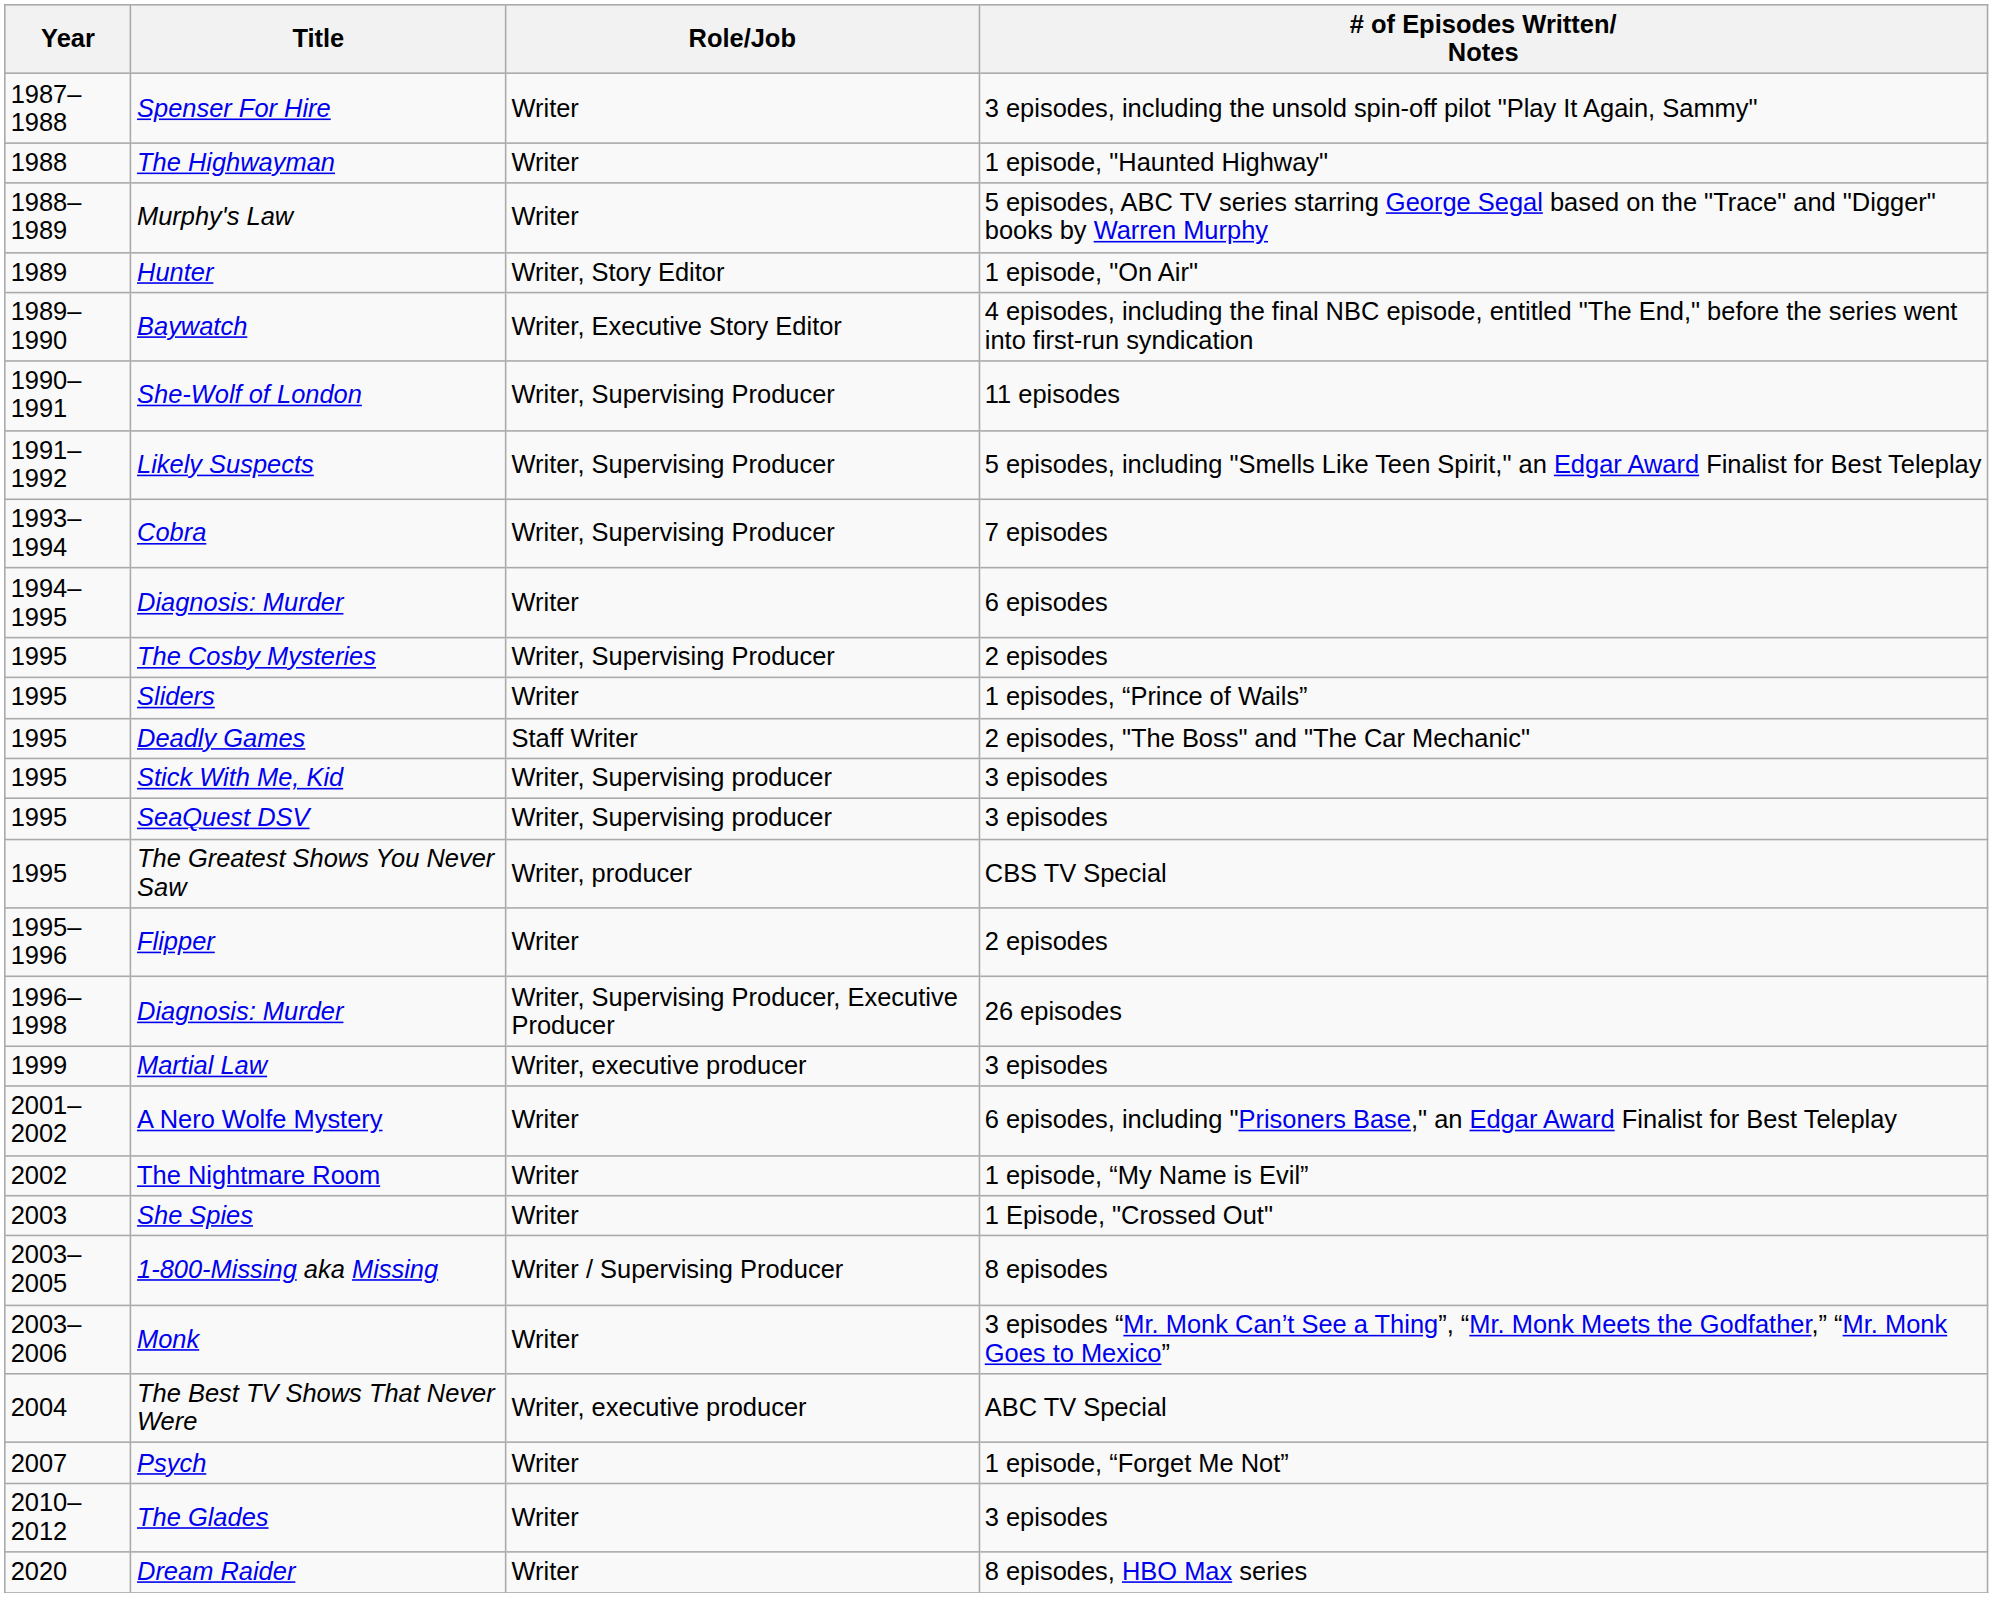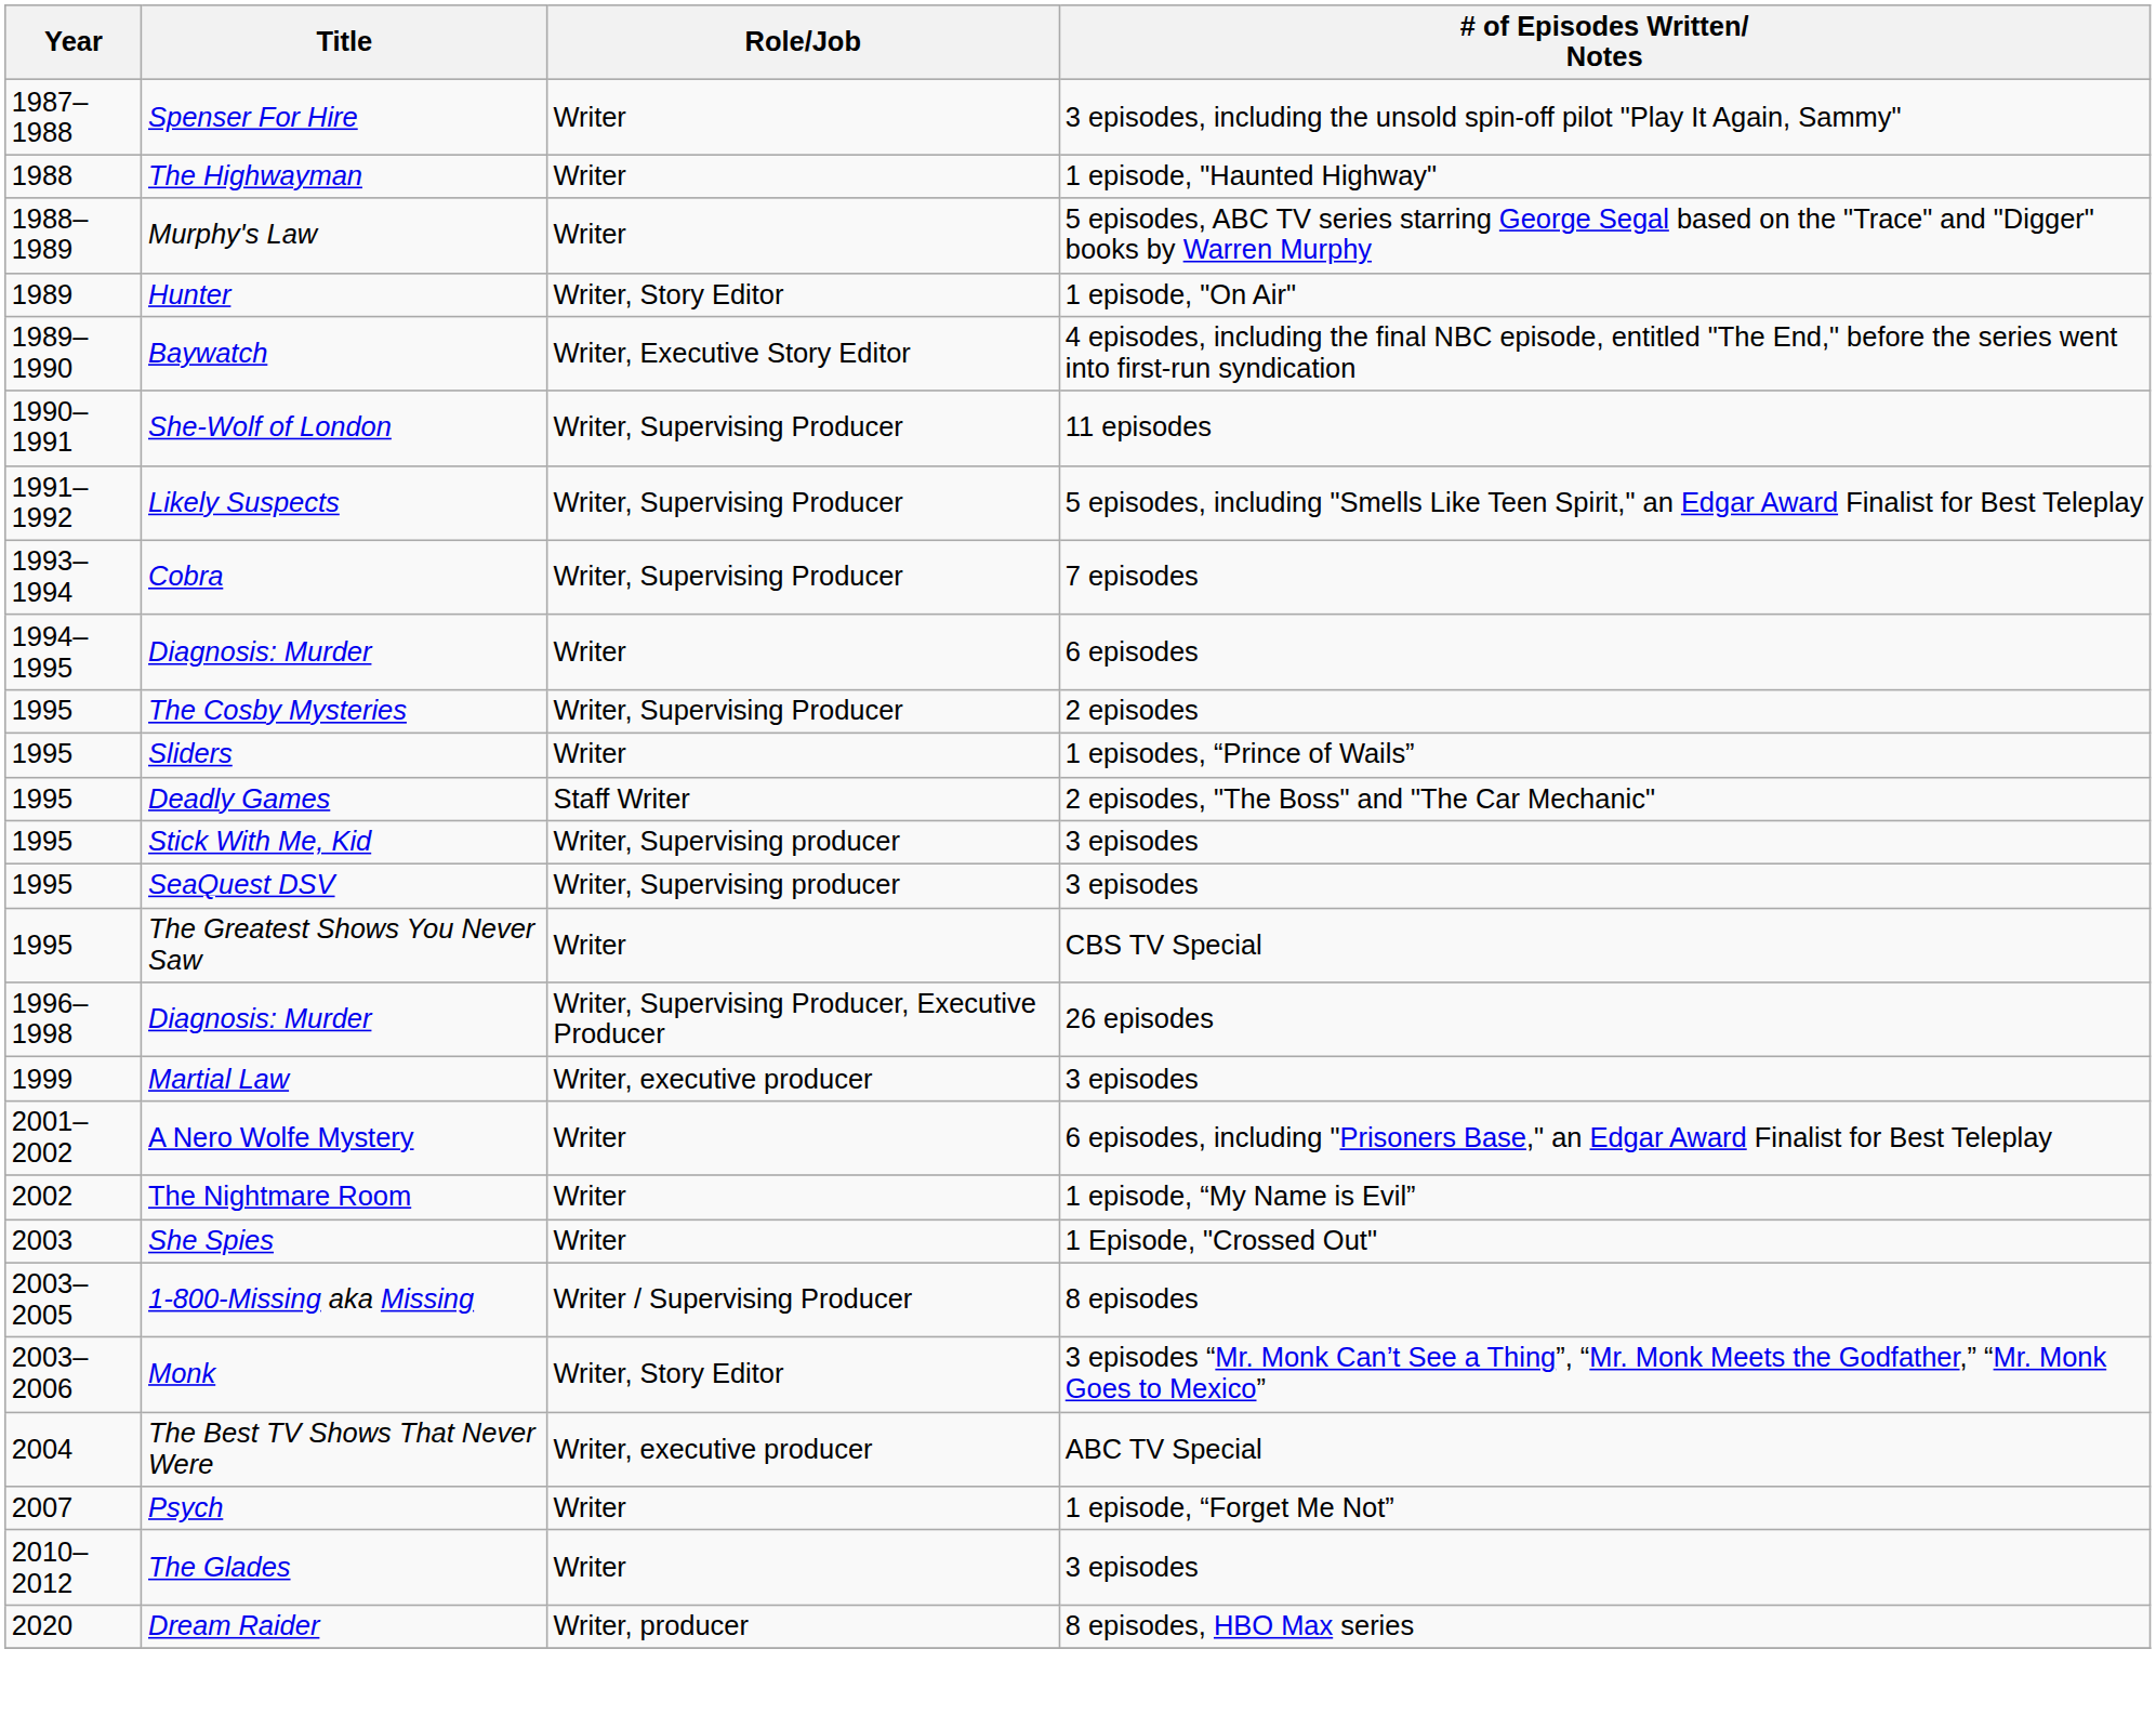The Greatest Shows You Never Saw | Role/Job: Writer, producer -> Writer
- row: 1995–1996 | Flipper | Writer | 2 episodes
Monk | Role/Job: Writer -> Writer, Story Editor
Dream Raider | Role/Job: Writer -> Writer, producer
